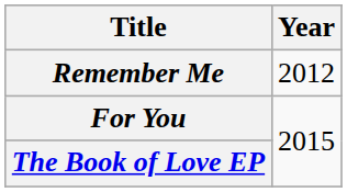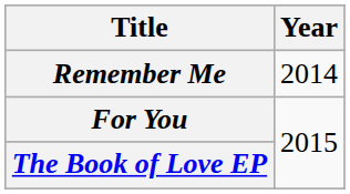Remember Me | Year: 2012 -> 2014
